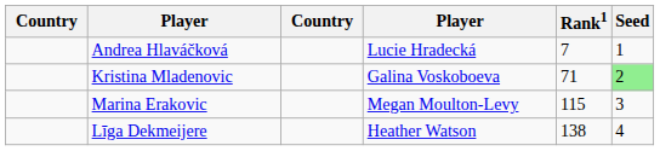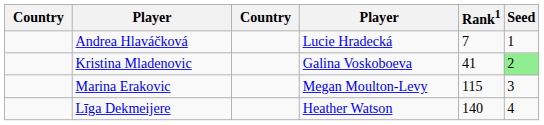Kristina Mladenovic | Rank1: 71 -> 41
Līga Dekmeijere | Rank1: 138 -> 140
